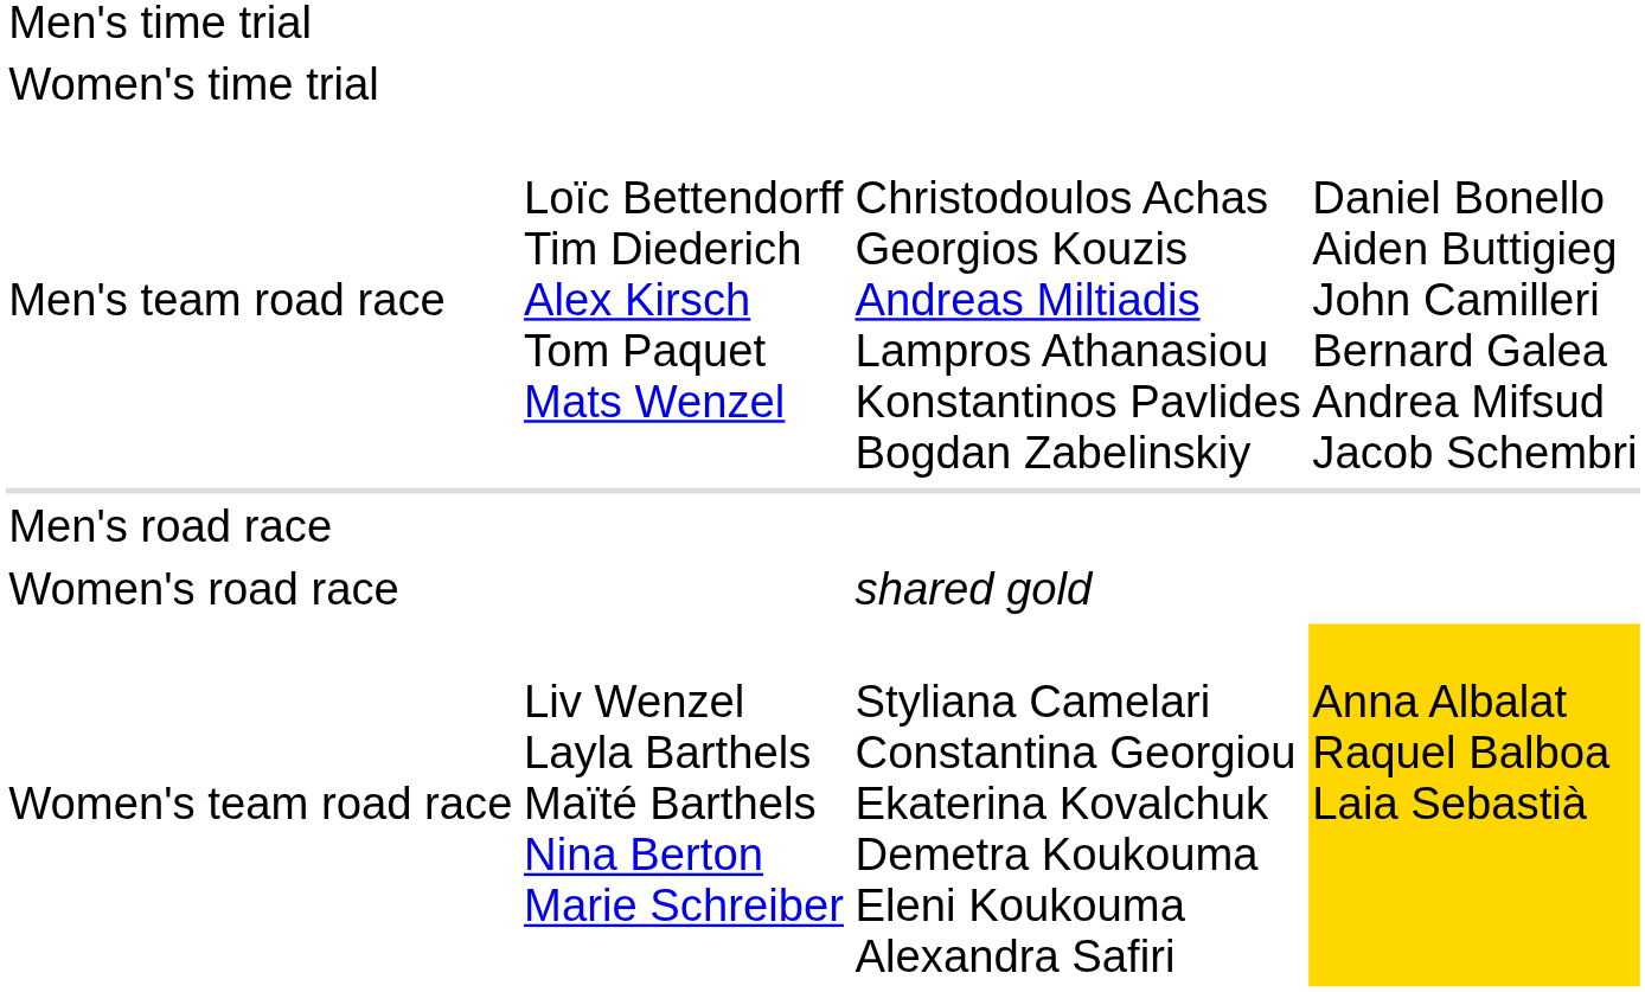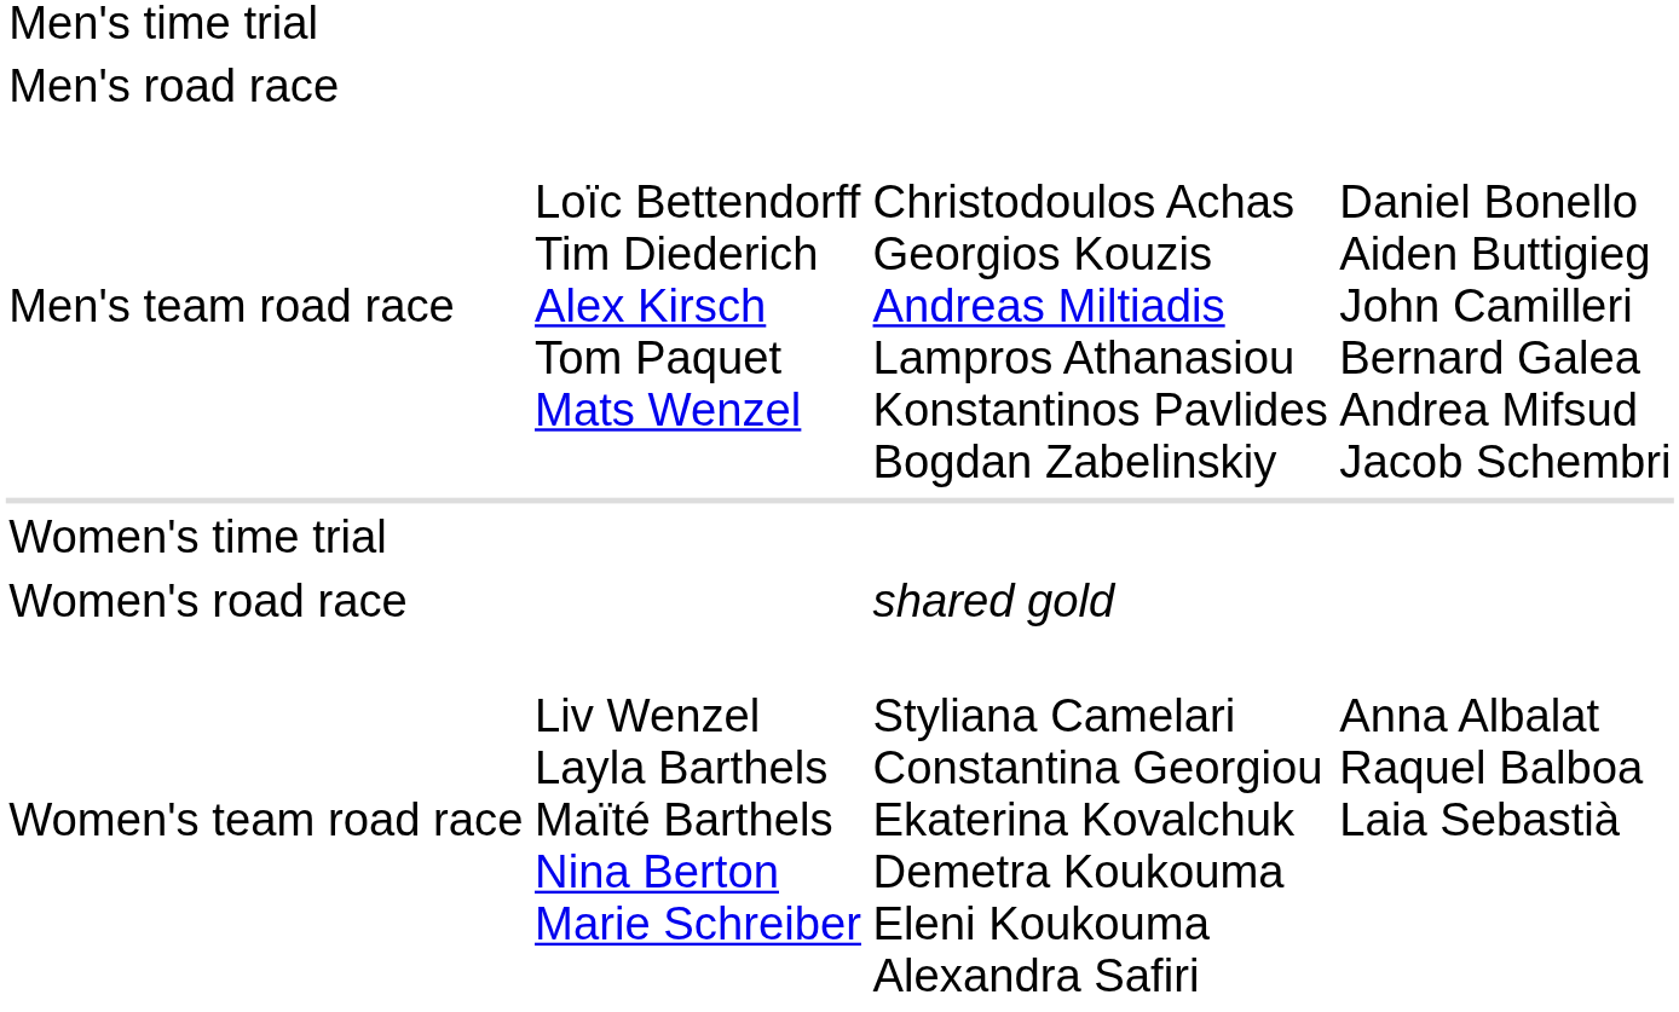rows swapped: Men's road race <-> Women's time trial
Women's team road race | column 4: gold background -> no background
